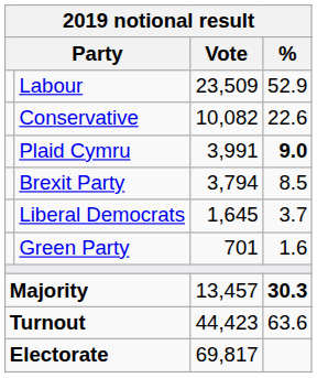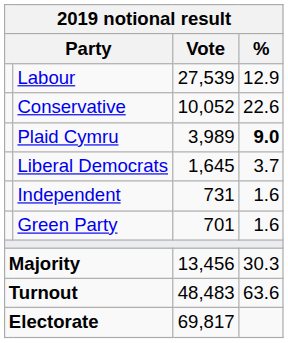Labour | Vote: 23,509 -> 27,539
Labour | %: 52.9 -> 12.9
Conservative | Vote: 10,082 -> 10,052
Plaid Cymru | Vote: 3,991 -> 3,989
- row: Brexit Party | 3,794 | 8.5
+ row: Independent | 731 | 1.6
Majority | Vote: 13,457 -> 13,456
Majority | %: bold -> normal
Turnout | Vote: 44,423 -> 48,483
